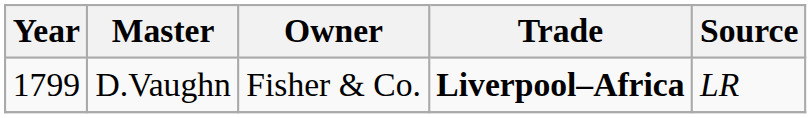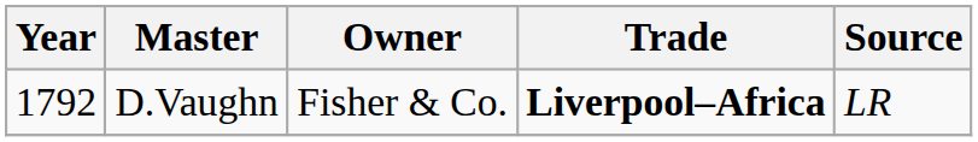D.Vaughn | Year: 1799 -> 1792
